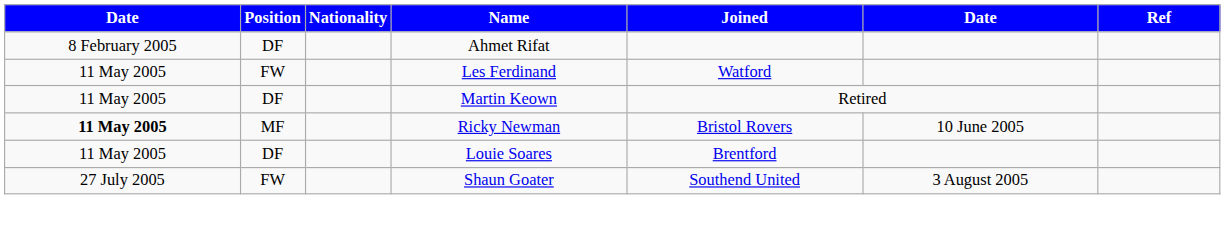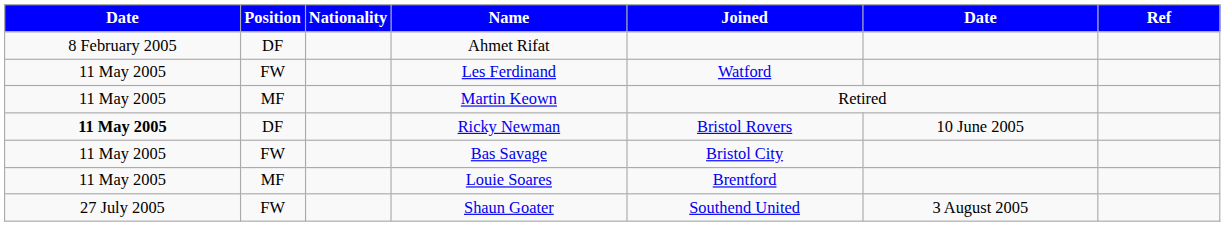Martin Keown | Position: DF -> MF
Ricky Newman | Position: MF -> DF
+ row: 11 May 2005 | FW | Bas Savage | Bristol City
Louie Soares | Position: DF -> MF
